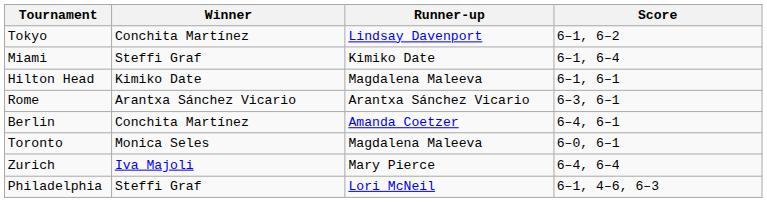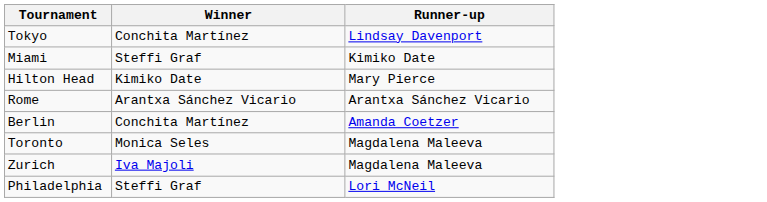- column: Score | 6–1, 6–2 | 6–1, 6–4 | 6–1, 6–1 | 6–3, 6–1 | 6–4, 6–1 | 6–0, 6–1 | 6–4, 6–4 | 6–1, 4–6, 6–3
Hilton Head | Runner-up: Magdalena Maleeva -> Mary Pierce
Zurich | Runner-up: Mary Pierce -> Magdalena Maleeva
